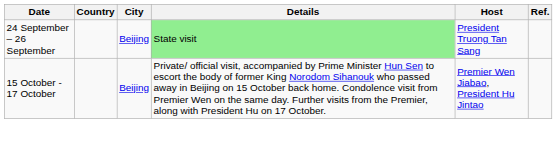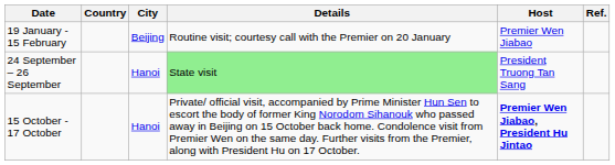+ row: 19 January - 15 February | Beijing | Routine visit; courtesy call with the Premier on 20 January | Premier Wen Jiabao
24 September – 26 September | City: Beijing -> Hanoi
15 October - 17 October | City: Beijing -> Hanoi
15 October - 17 October | Host: normal -> bold
